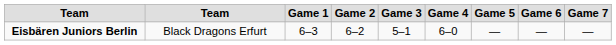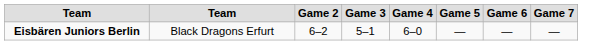- column: Game 1 | 6–3
